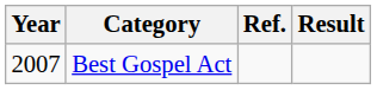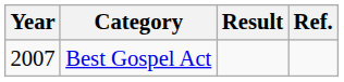columns swapped: Result <-> Ref.
